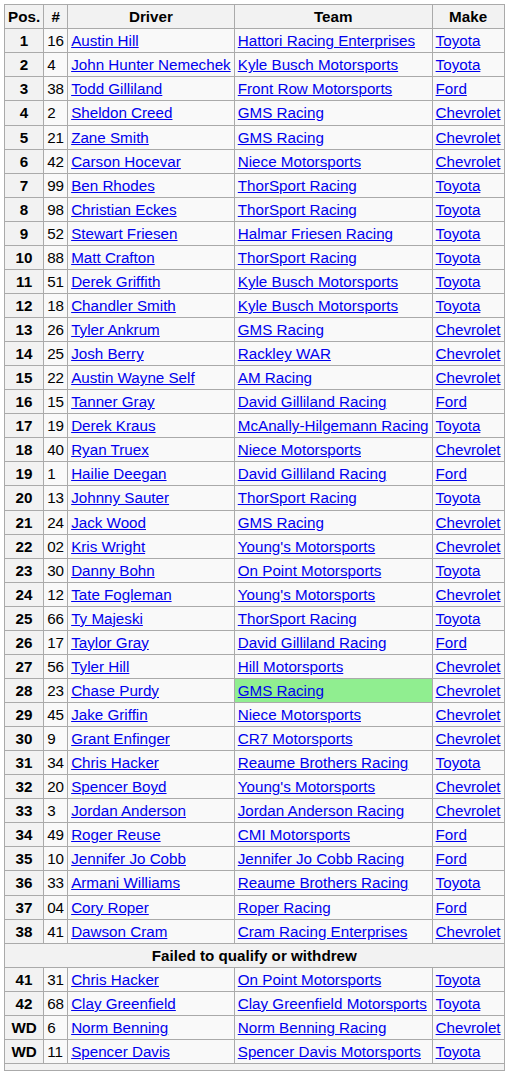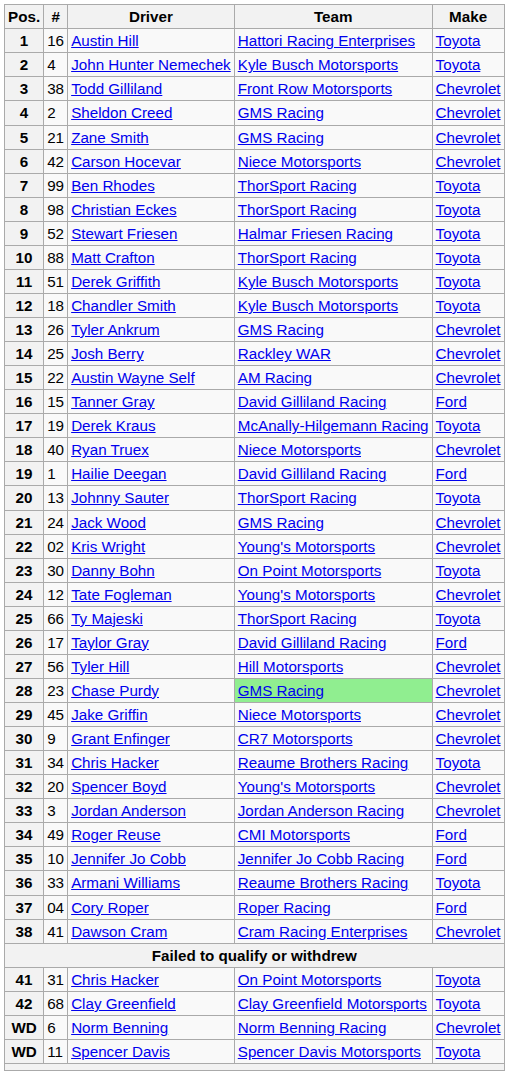Todd Gilliland | Make: Ford -> Chevrolet
